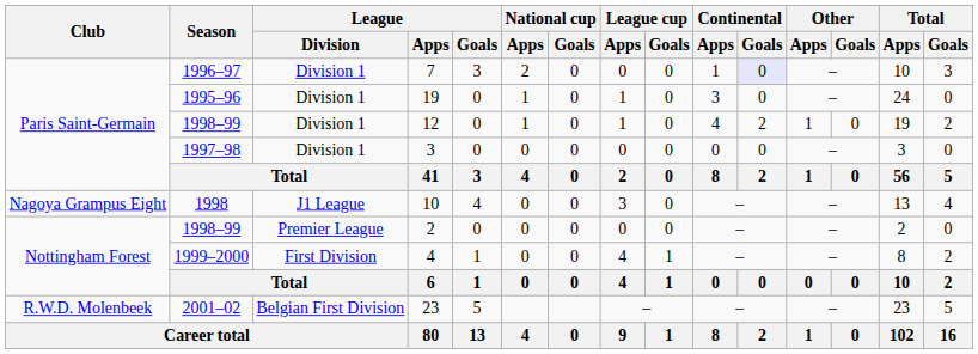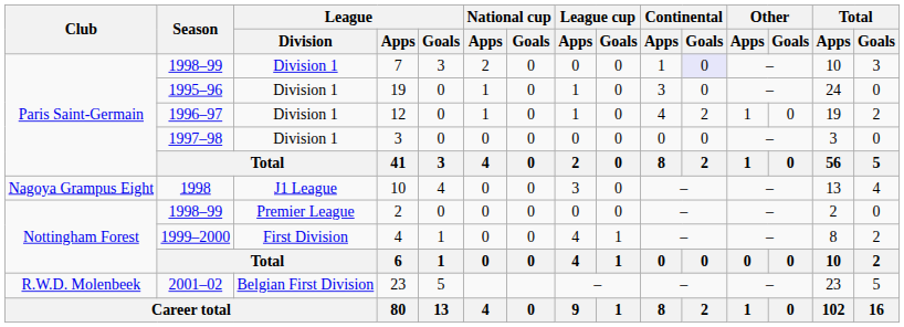7 | Season: 1996–97 -> 1998–99
12 | Season: 1998–99 -> 1996–97
